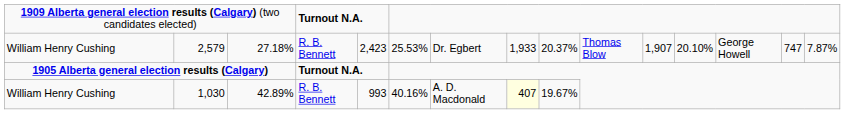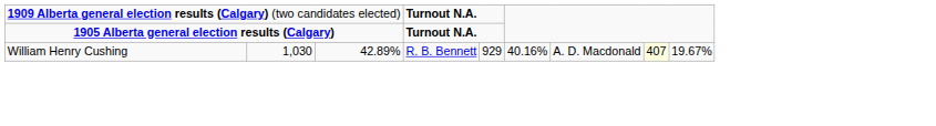- row: William Henry Cushing | 2,579 | 27.18% | R. B. Bennett | 2,423 | 25.53% | Dr. Egbert | 1,933 | 20.37% | Thomas Blow | 1,907 | 20.10% | George Howell | 747 | 7.87%
1,030 | column 5: 993 -> 929
